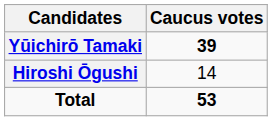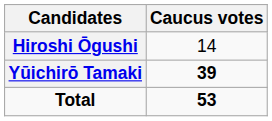rows swapped: Yūichirō Tamaki <-> Hiroshi Ōgushi
